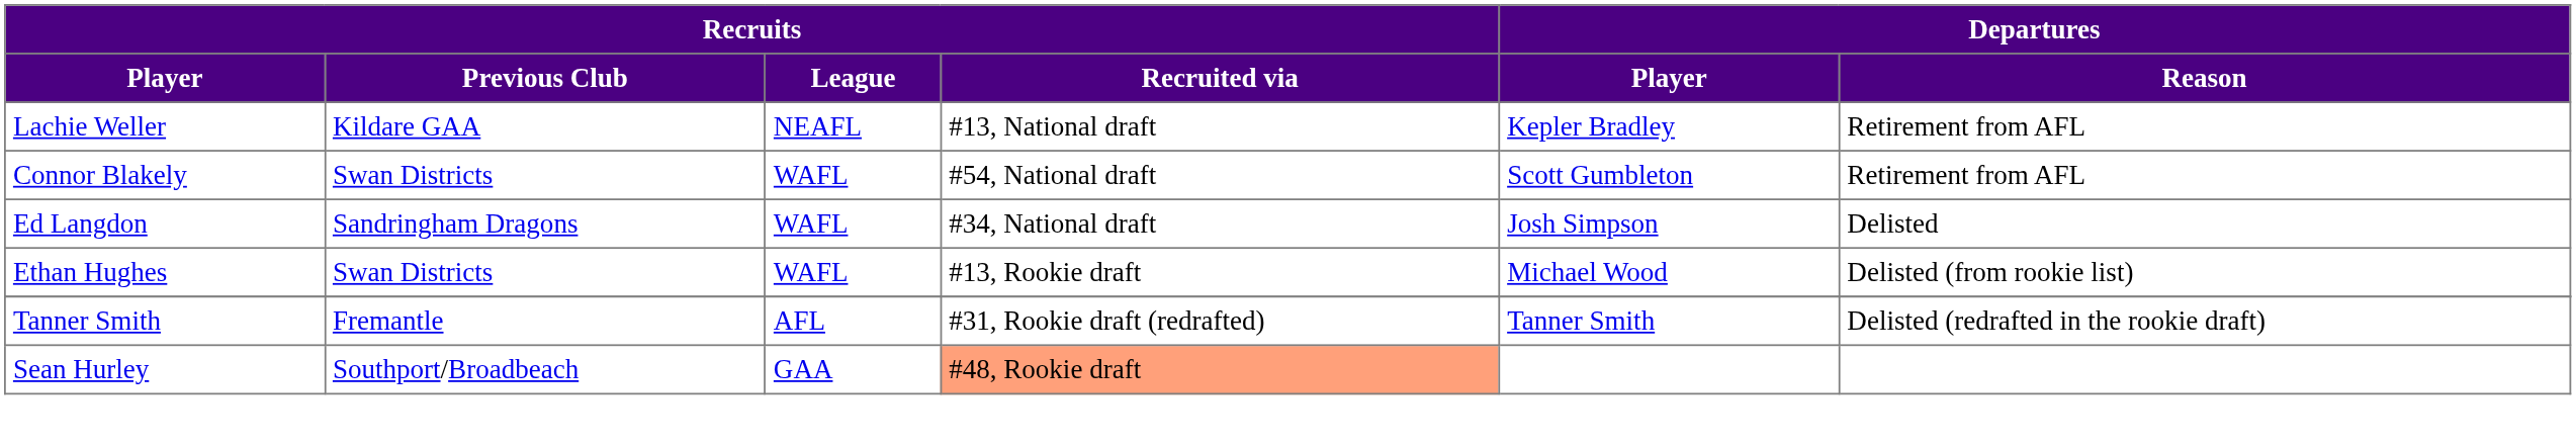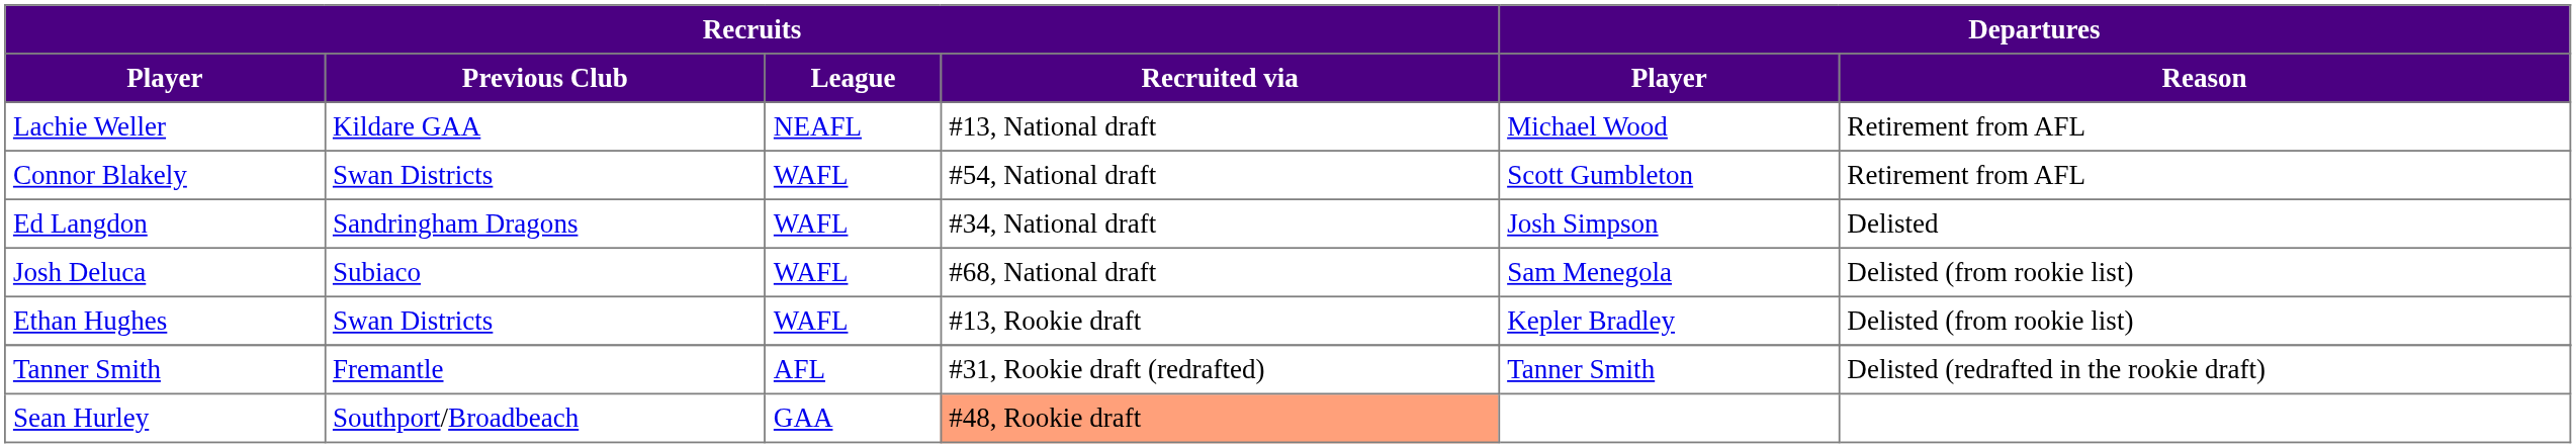Lachie Weller | Departures / Player: Kepler Bradley -> Michael Wood
+ row: Josh Deluca | Subiaco | WAFL | #68, National draft | Sam Menegola | Delisted (from rookie list)
Ethan Hughes | Departures / Player: Michael Wood -> Kepler Bradley
